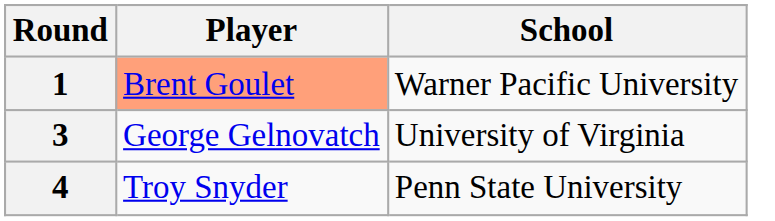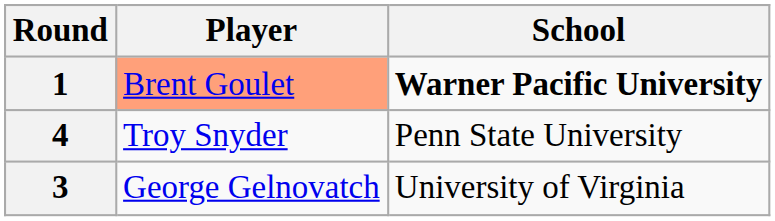1 | School: normal -> bold
rows swapped: 3 <-> 4
